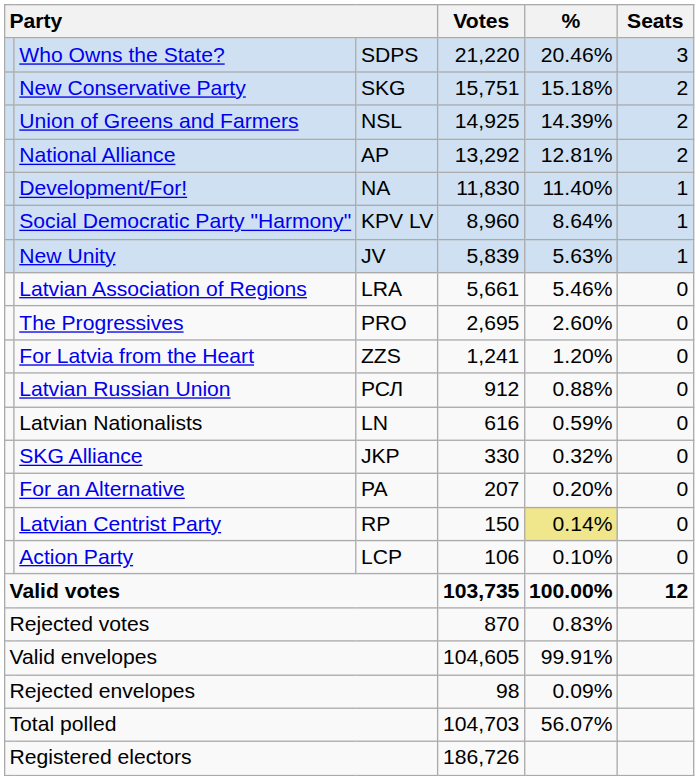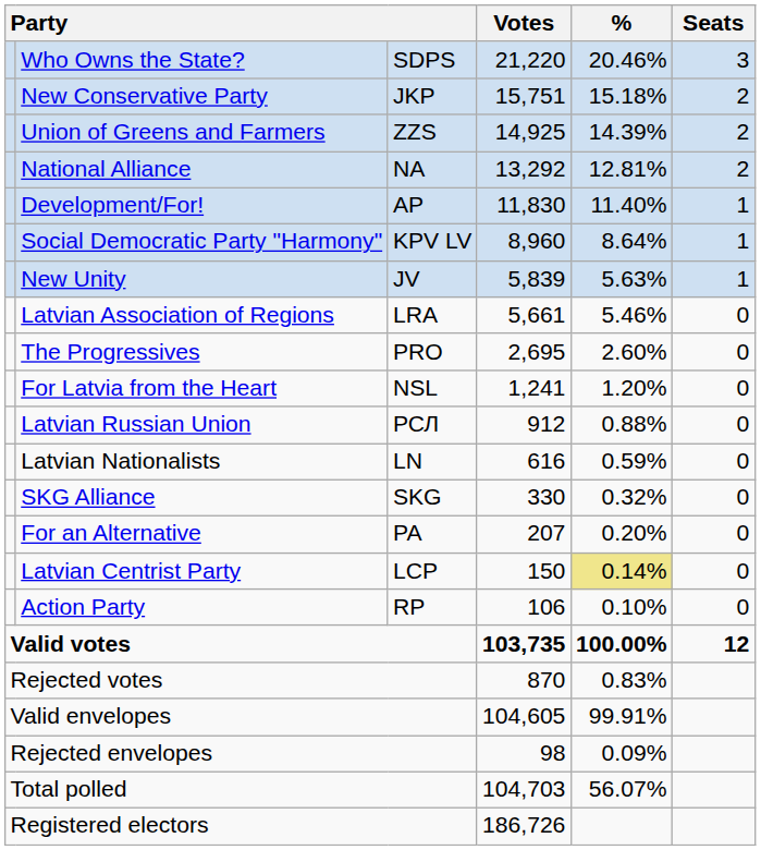New Conservative Party | column 3: SKG -> JKP
Union of Greens and Farmers | column 3: NSL -> ZZS
National Alliance | column 3: AP -> NA
Development/For! | column 3: NA -> AP
For Latvia from the Heart | column 3: ZZS -> NSL
SKG Alliance | column 3: JKP -> SKG
Latvian Centrist Party | column 3: RP -> LCP
Action Party | column 3: LCP -> RP
